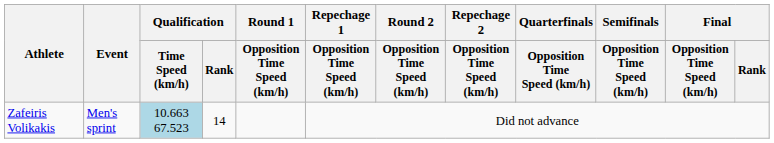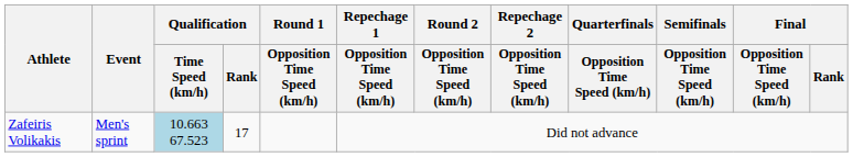Zafeiris Volikakis | Qualification / Rank: 14 -> 17
